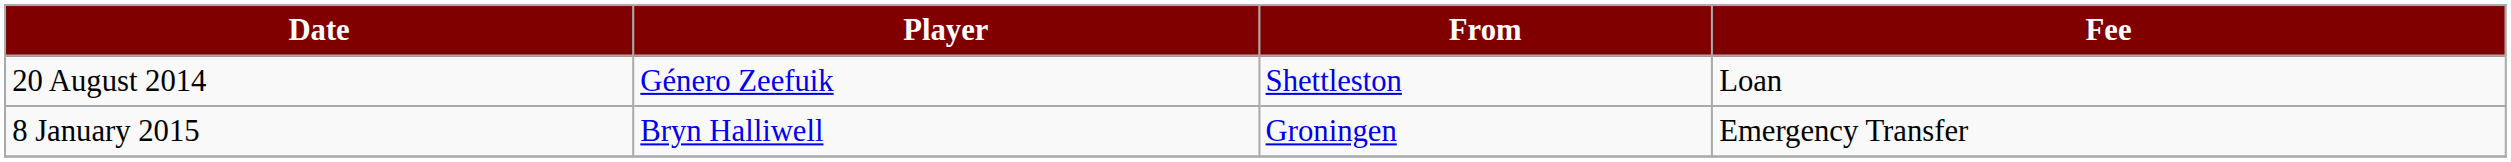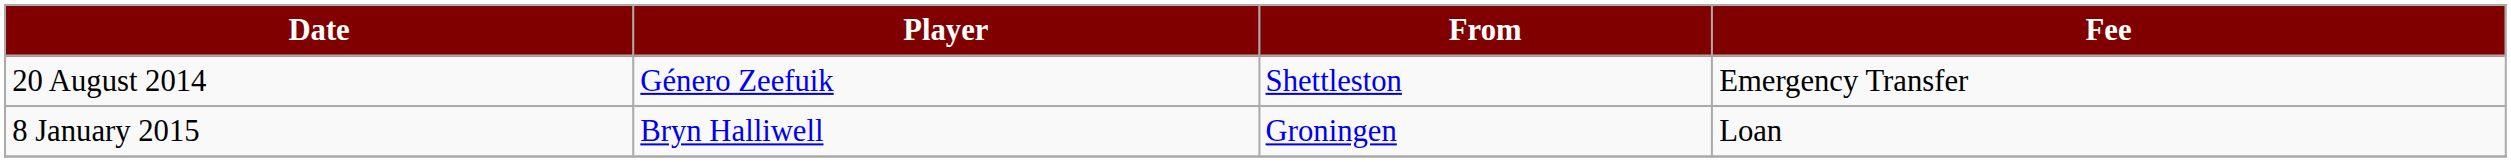20 August 2014 | Fee: Loan -> Emergency Transfer
8 January 2015 | Fee: Emergency Transfer -> Loan
